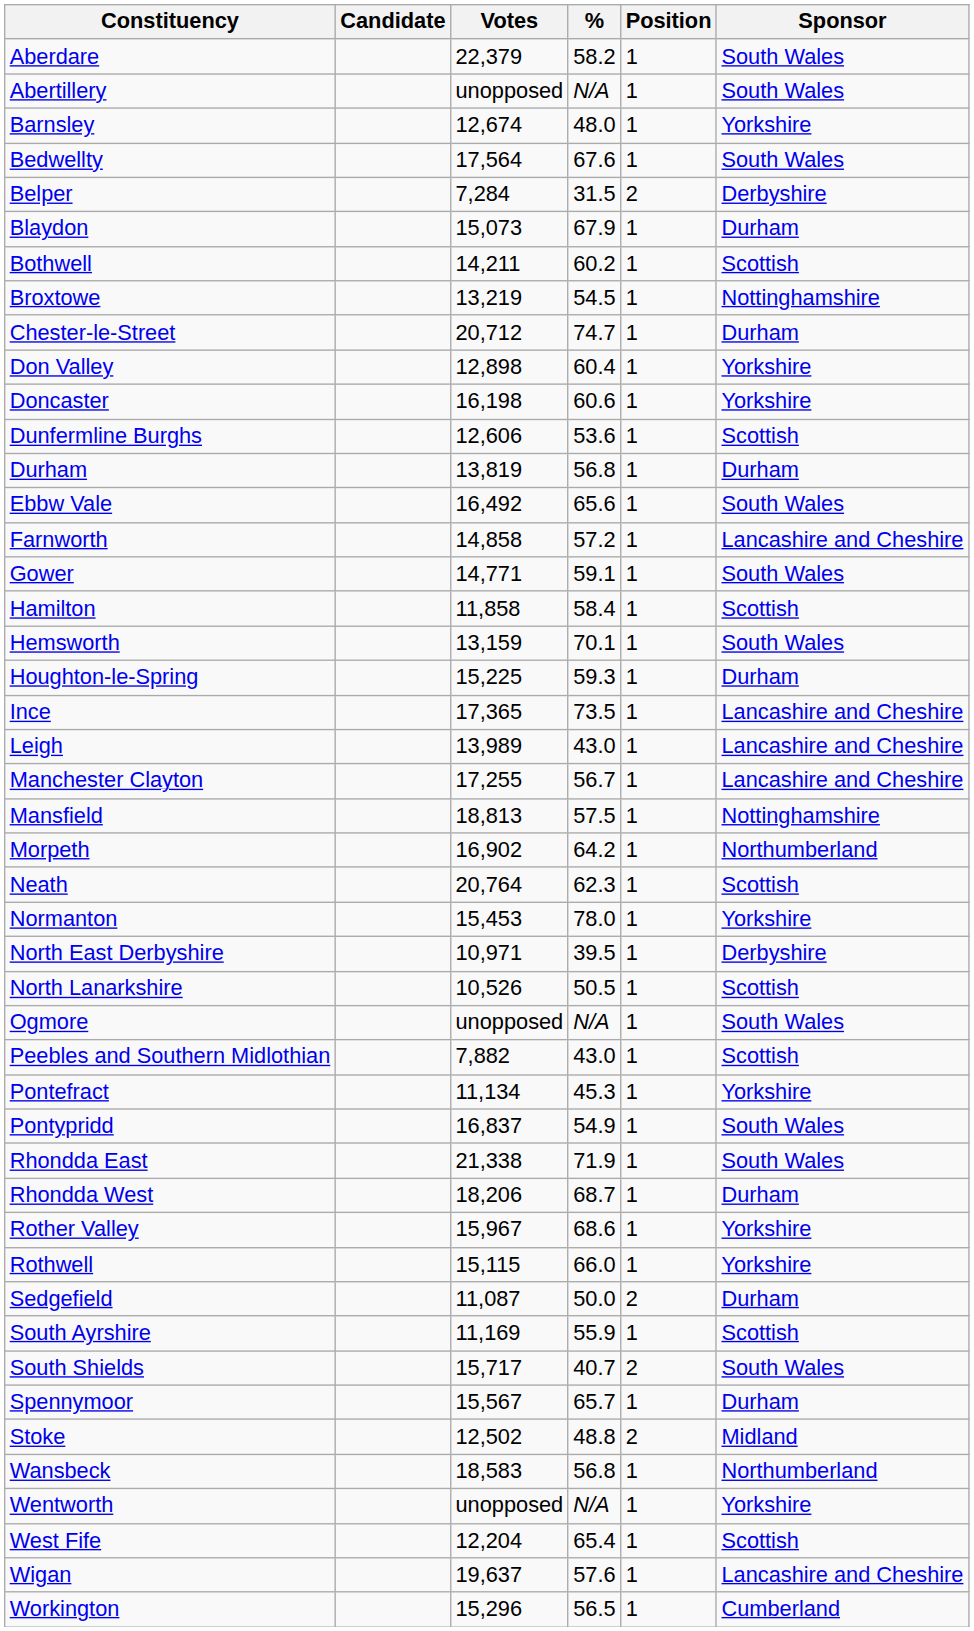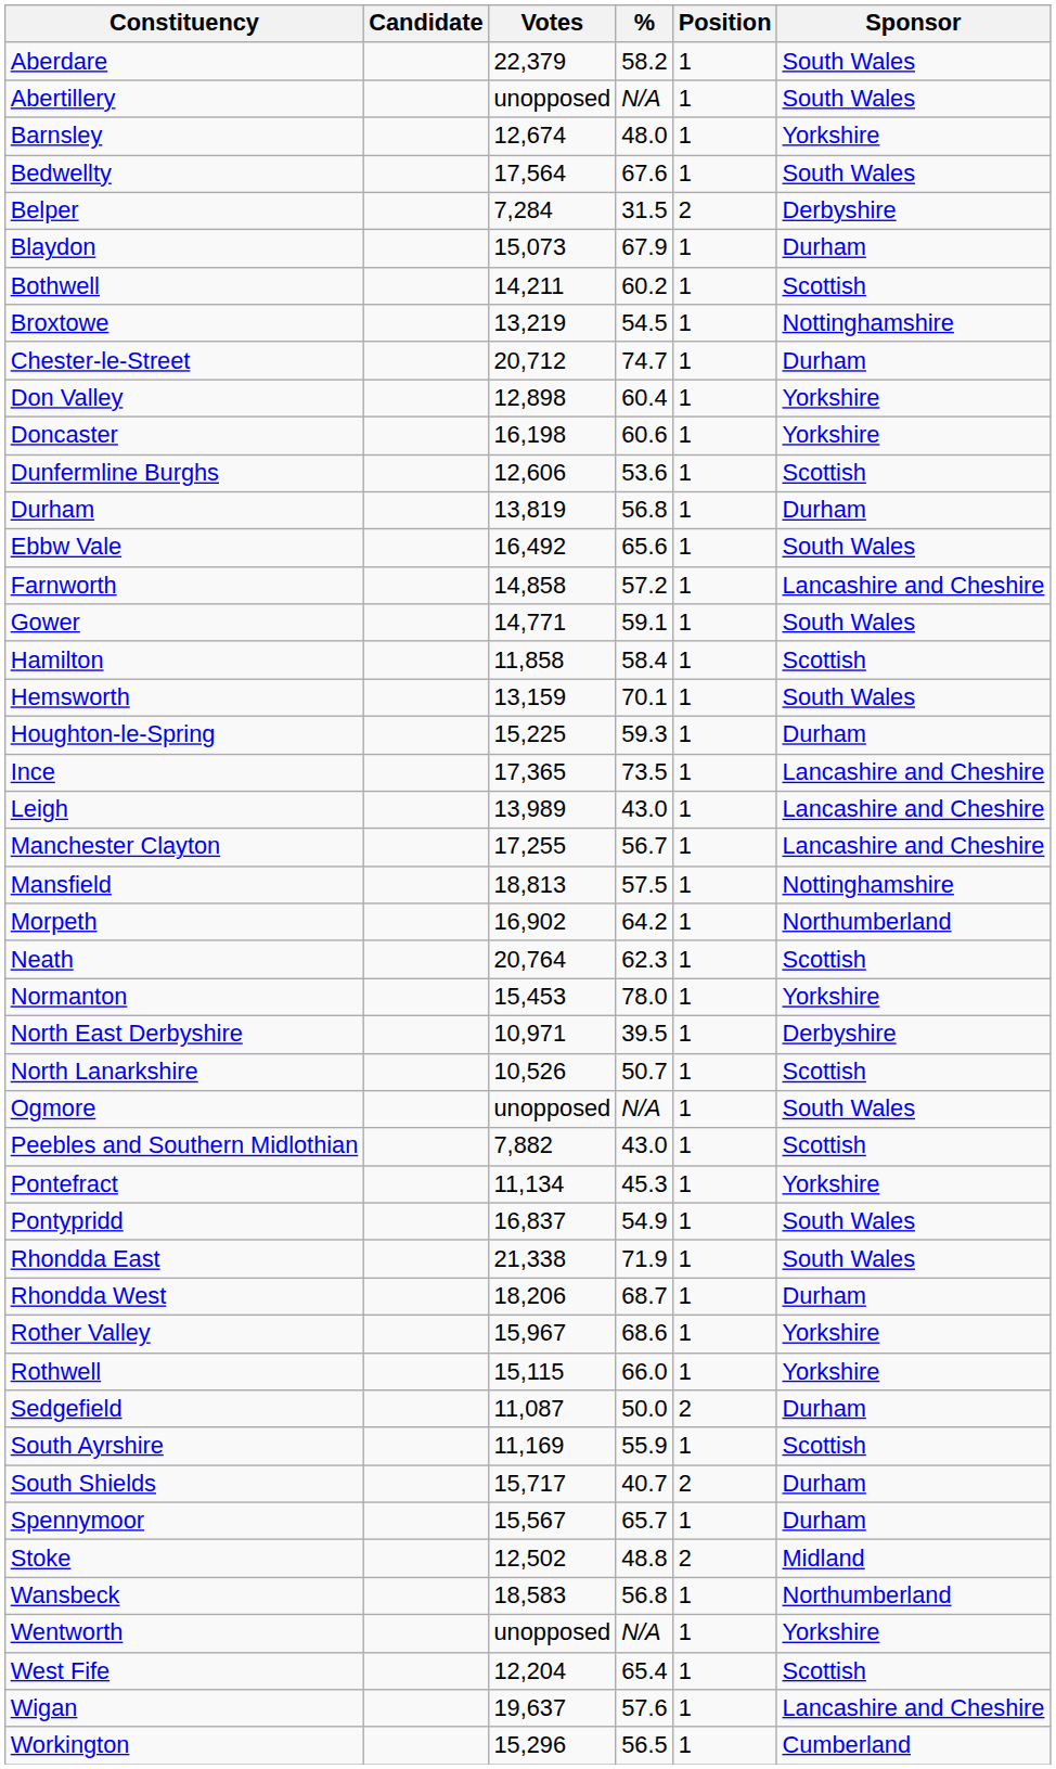North Lanarkshire | %: 50.5 -> 50.7
South Shields | Sponsor: South Wales -> Durham
